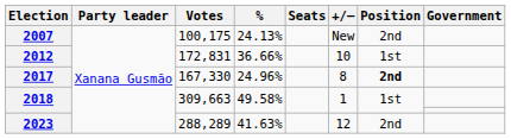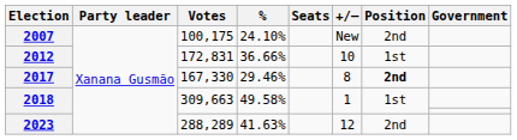2007 | %: 24.13% -> 24.10%
2017 | %: 24.96% -> 29.46%
